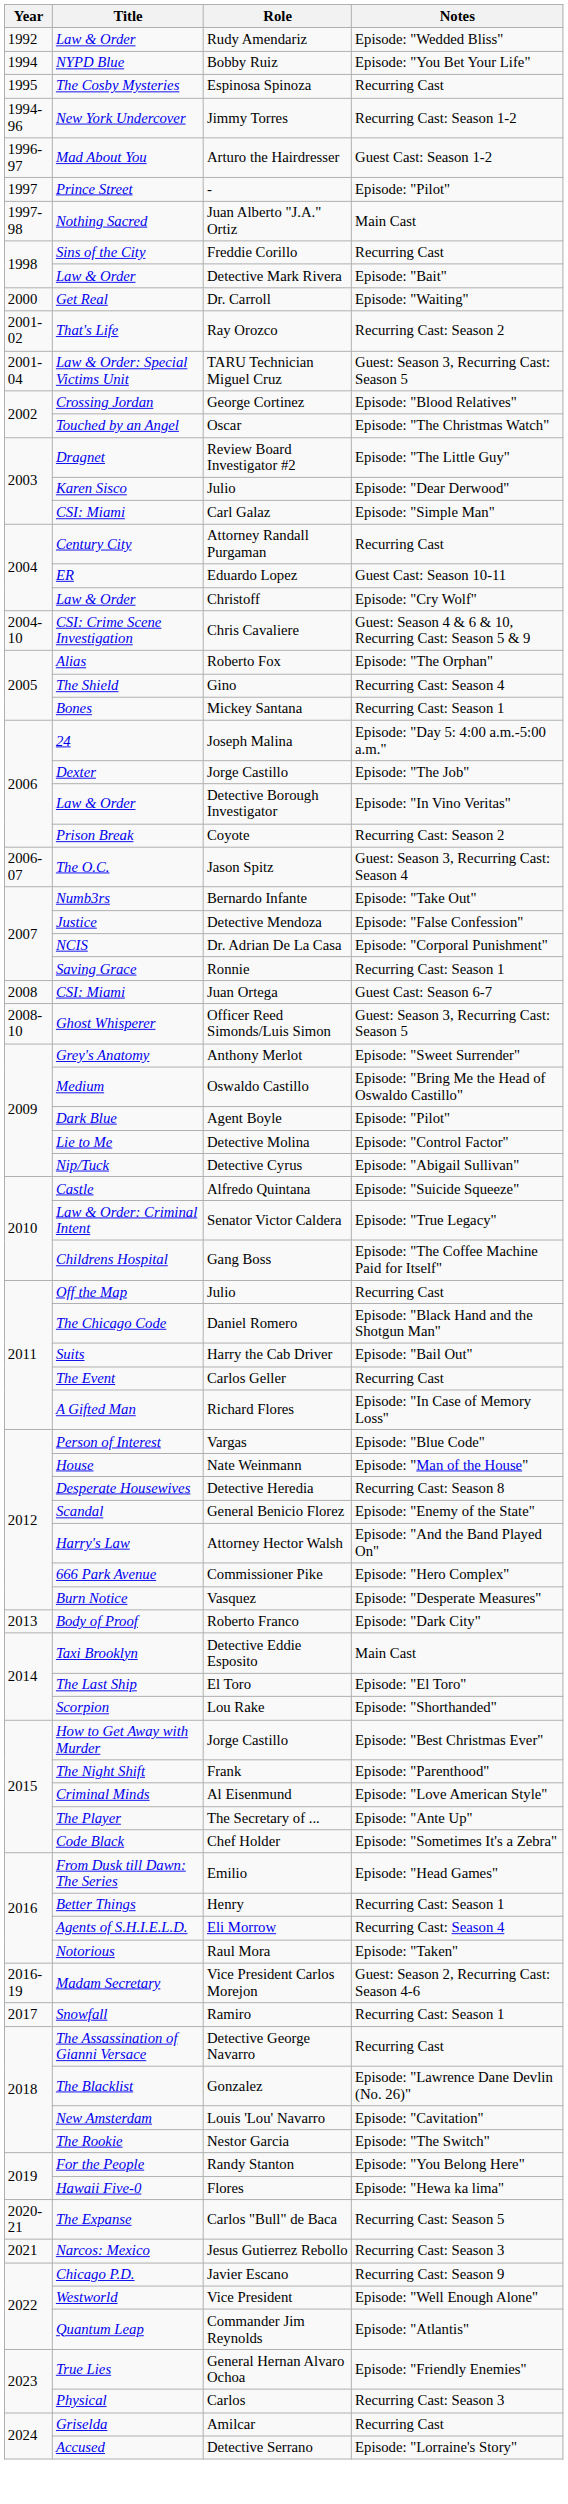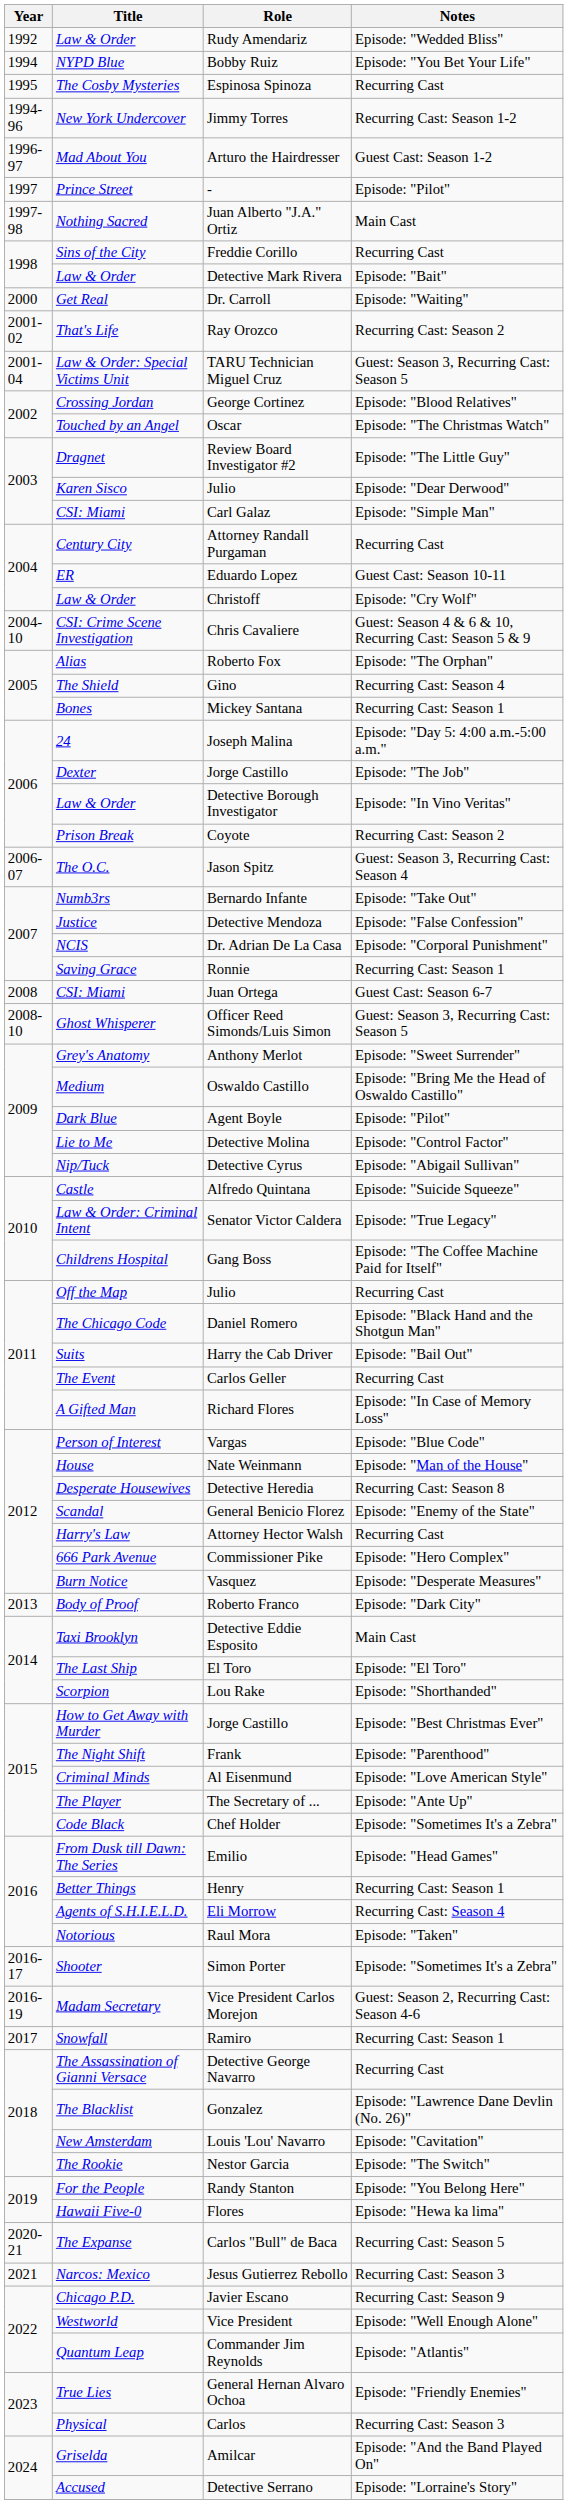Attorney Hector Walsh | Notes: Episode: "And the Band Played On" -> Recurring Cast
+ row: 2016-17 | Shooter | Simon Porter | Episode: "Sometimes It's a Zebra"
Amilcar | Notes: Recurring Cast -> Episode: "And the Band Played On"
